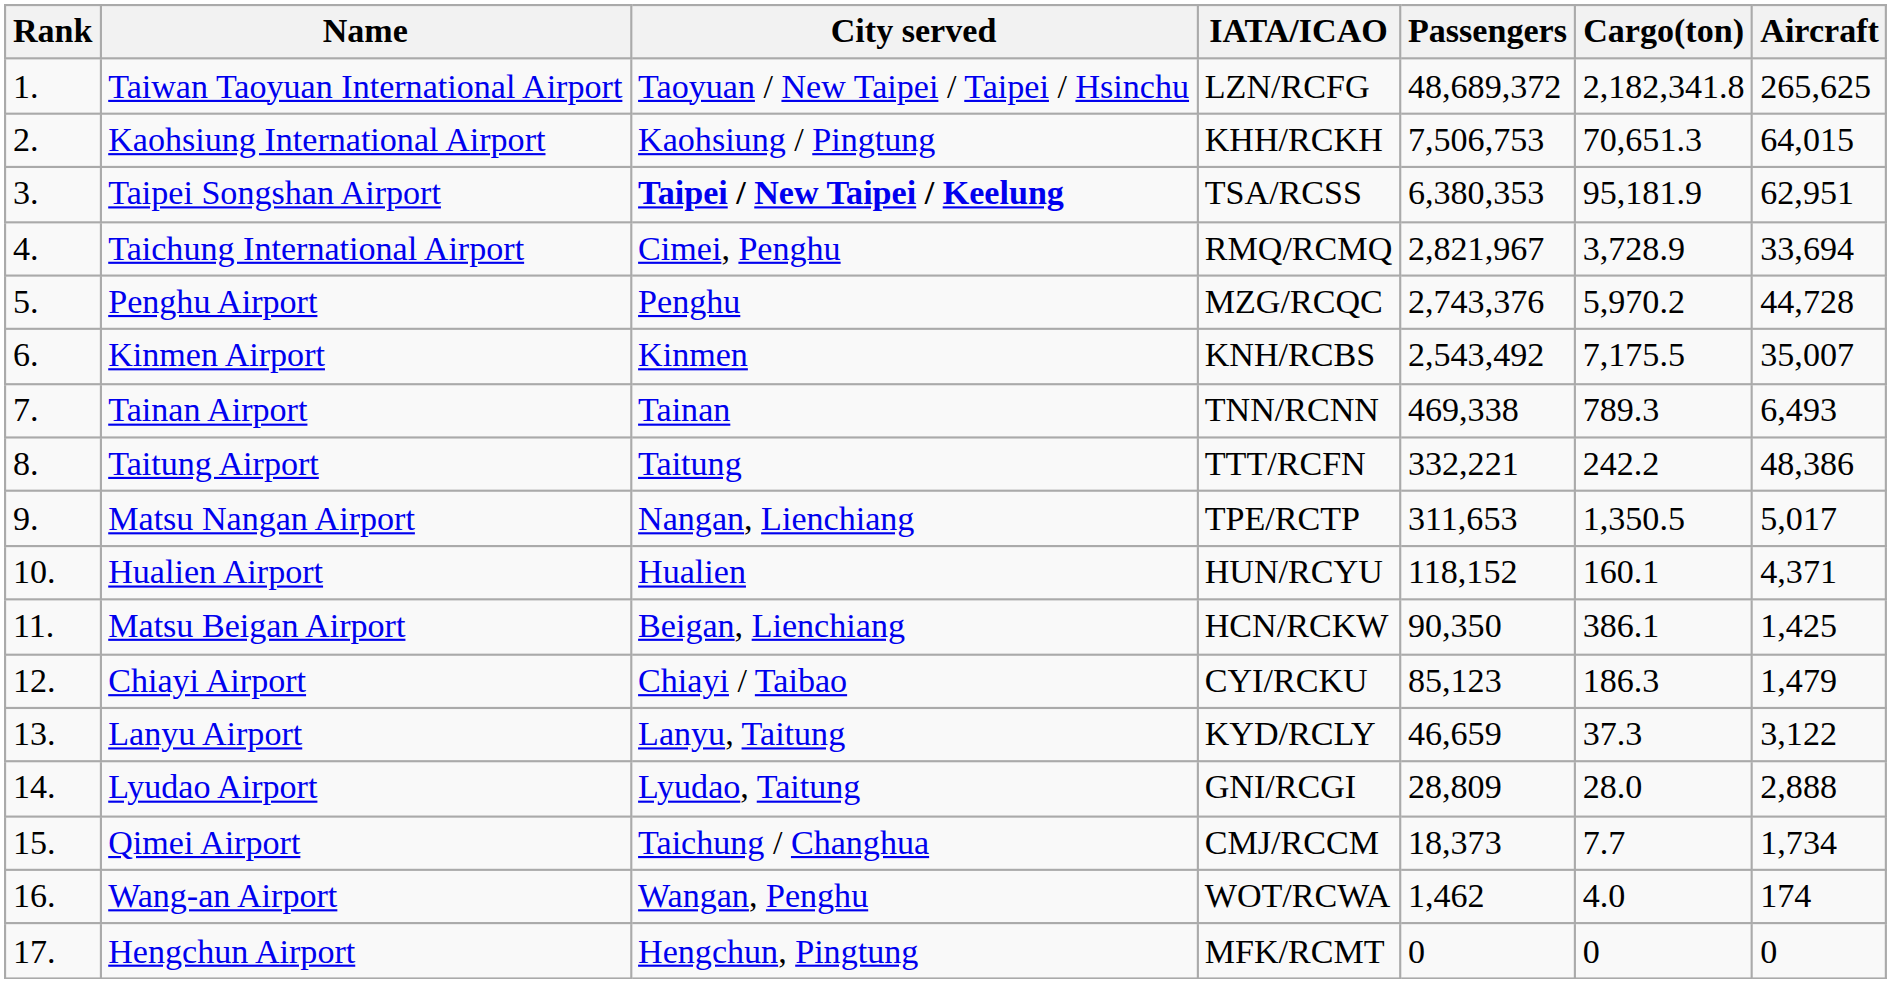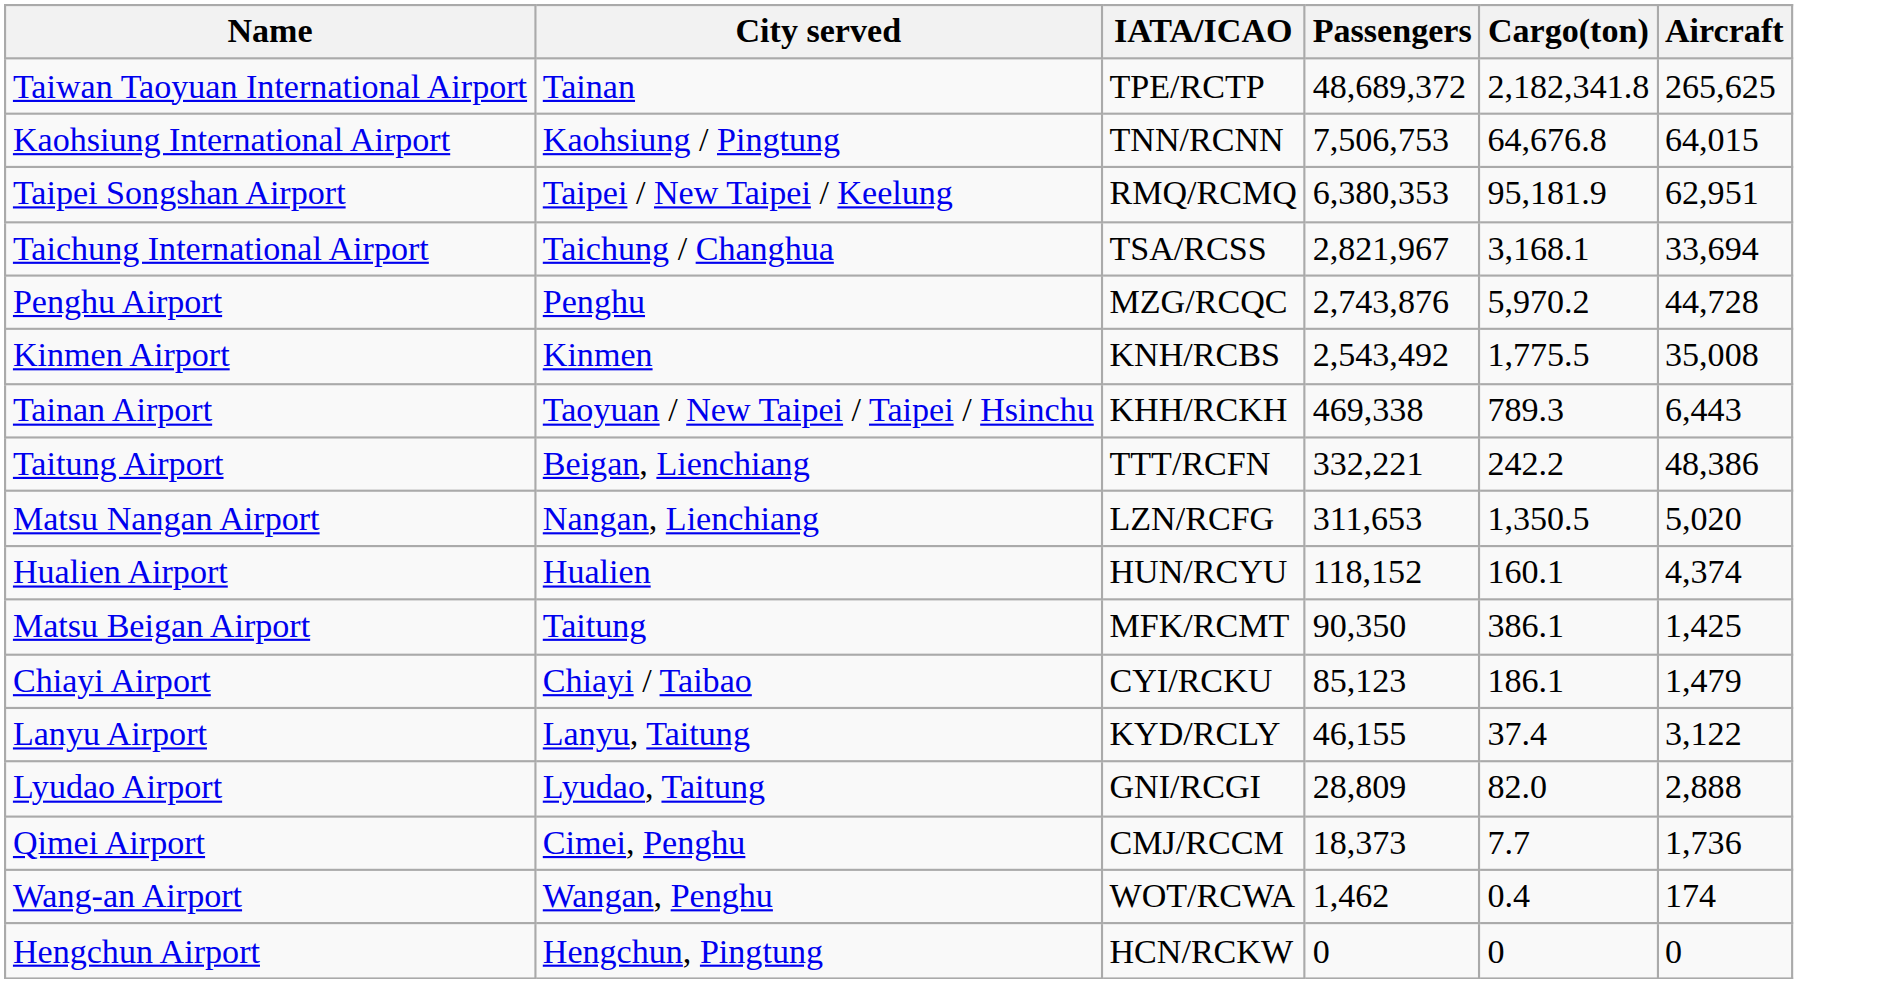- column: Rank | 1. | 2. | 3. | 4. | 5. | 6. | 7. | 8. | 9. | 10. | 11. | 12. | 13. | 14. | 15. | 16. | 17.
Taiwan Taoyuan International Airport | City served: Taoyuan / New Taipei / Taipei / Hsinchu -> Tainan
Taiwan Taoyuan International Airport | IATA/ICAO: LZN/RCFG -> TPE/RCTP
Kaohsiung International Airport | IATA/ICAO: KHH/RCKH -> TNN/RCNN
Kaohsiung International Airport | Cargo(ton): 70,651.3 -> 64,676.8
Taipei Songshan Airport | City served: bold -> normal
Taipei Songshan Airport | IATA/ICAO: TSA/RCSS -> RMQ/RCMQ
Taichung International Airport | City served: Cimei, Penghu -> Taichung / Changhua
Taichung International Airport | IATA/ICAO: RMQ/RCMQ -> TSA/RCSS
Taichung International Airport | Cargo(ton): 3,728.9 -> 3,168.1
Penghu Airport | Passengers: 2,743,376 -> 2,743,876
Kinmen Airport | Cargo(ton): 7,175.5 -> 1,775.5
Kinmen Airport | Aircraft: 35,007 -> 35,008
Tainan Airport | City served: Tainan -> Taoyuan / New Taipei / Taipei / Hsinchu
Tainan Airport | IATA/ICAO: TNN/RCNN -> KHH/RCKH
Tainan Airport | Aircraft: 6,493 -> 6,443
Taitung Airport | City served: Taitung -> Beigan, Lienchiang
Matsu Nangan Airport | IATA/ICAO: TPE/RCTP -> LZN/RCFG
Matsu Nangan Airport | Aircraft: 5,017 -> 5,020
Hualien Airport | Aircraft: 4,371 -> 4,374
Matsu Beigan Airport | City served: Beigan, Lienchiang -> Taitung
Matsu Beigan Airport | IATA/ICAO: HCN/RCKW -> MFK/RCMT
Chiayi Airport | Cargo(ton): 186.3 -> 186.1
Lanyu Airport | Passengers: 46,659 -> 46,155
Lanyu Airport | Cargo(ton): 37.3 -> 37.4
Lyudao Airport | Cargo(ton): 28.0 -> 82.0
Qimei Airport | City served: Taichung / Changhua -> Cimei, Penghu
Qimei Airport | Aircraft: 1,734 -> 1,736
Wang-an Airport | Cargo(ton): 4.0 -> 0.4
Hengchun Airport | IATA/ICAO: MFK/RCMT -> HCN/RCKW
